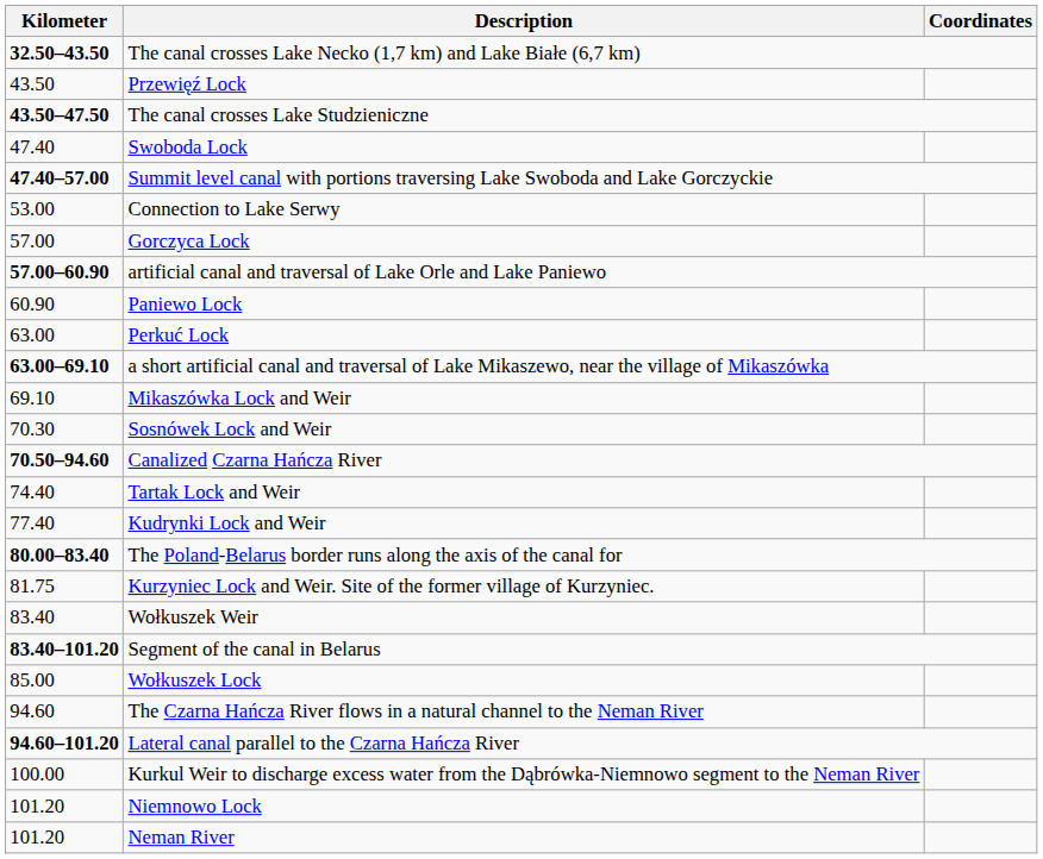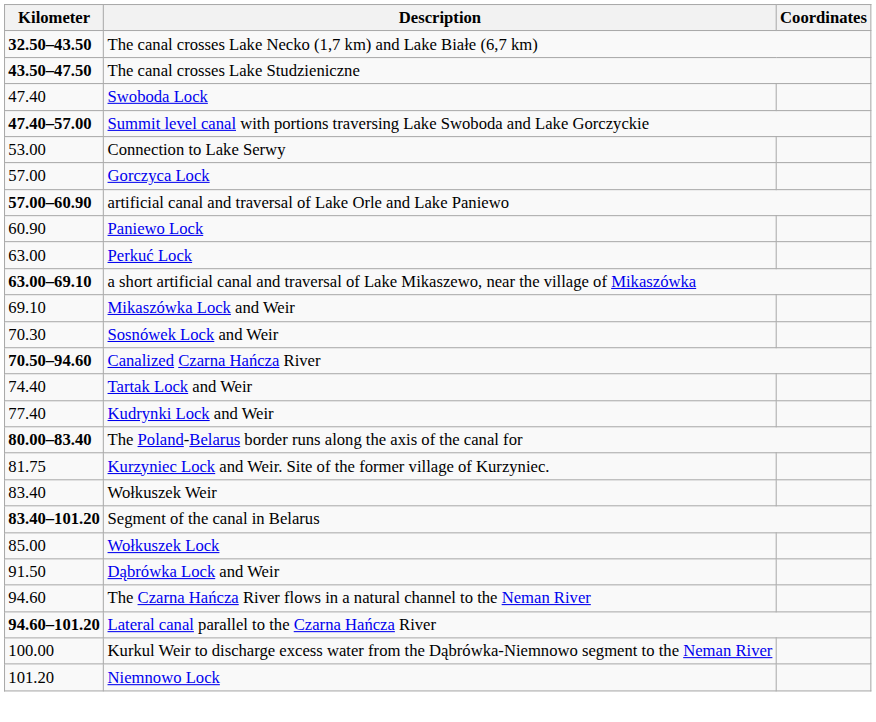- row: 43.50 | Przewięź Lock
+ row: 91.50 | Dąbrówka Lock and Weir
- row: 101.20 | Neman River
